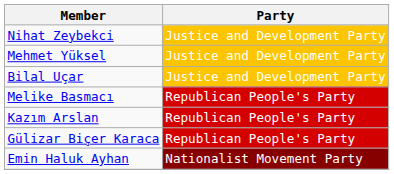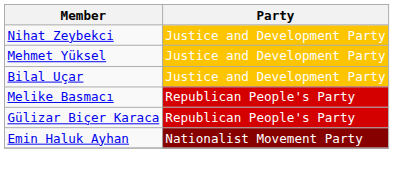- row: Kazım Arslan | Republican People's Party
